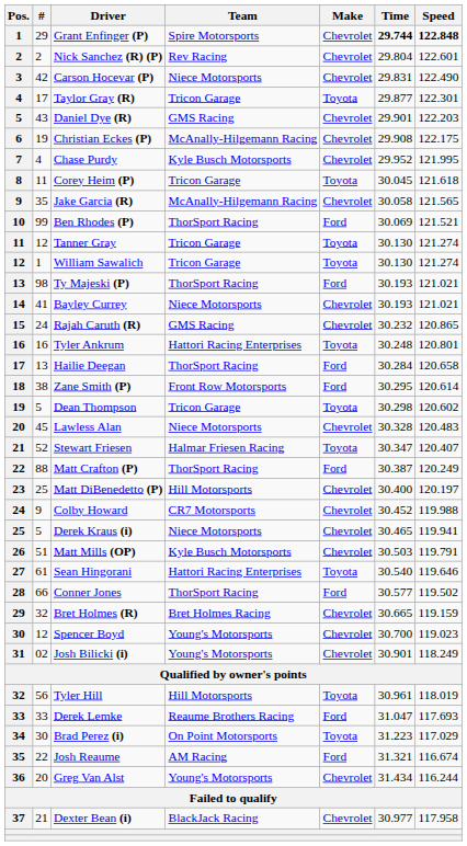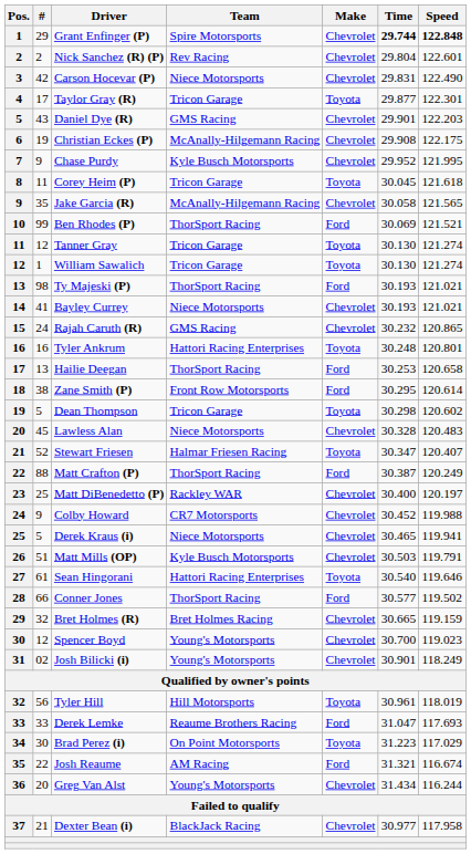Chase Purdy | #: 4 -> 9
Hailie Deegan | Time: 30.284 -> 30.253
Matt DiBenedetto (P) | Team: Hill Motorsports -> Rackley WAR
